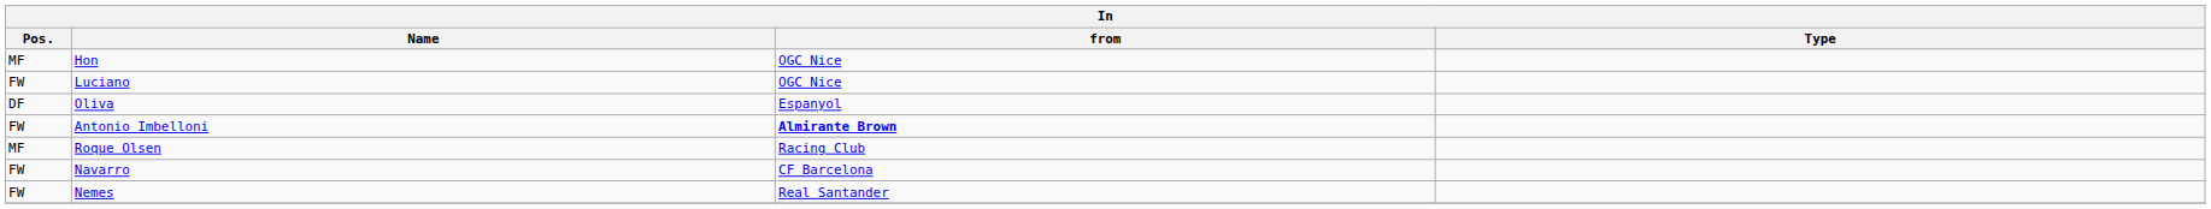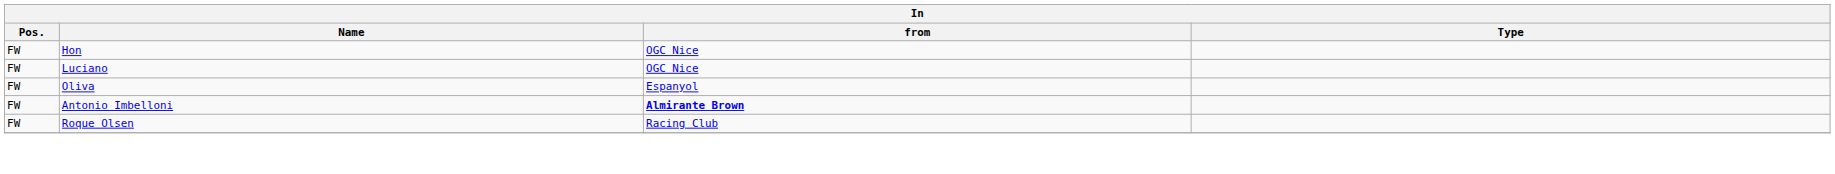Hon | Pos.: MF -> FW
Oliva | Pos.: DF -> FW
Roque Olsen | Pos.: MF -> FW
- row: FW | Navarro | CF Barcelona
- row: FW | Nemes | Real Santander
